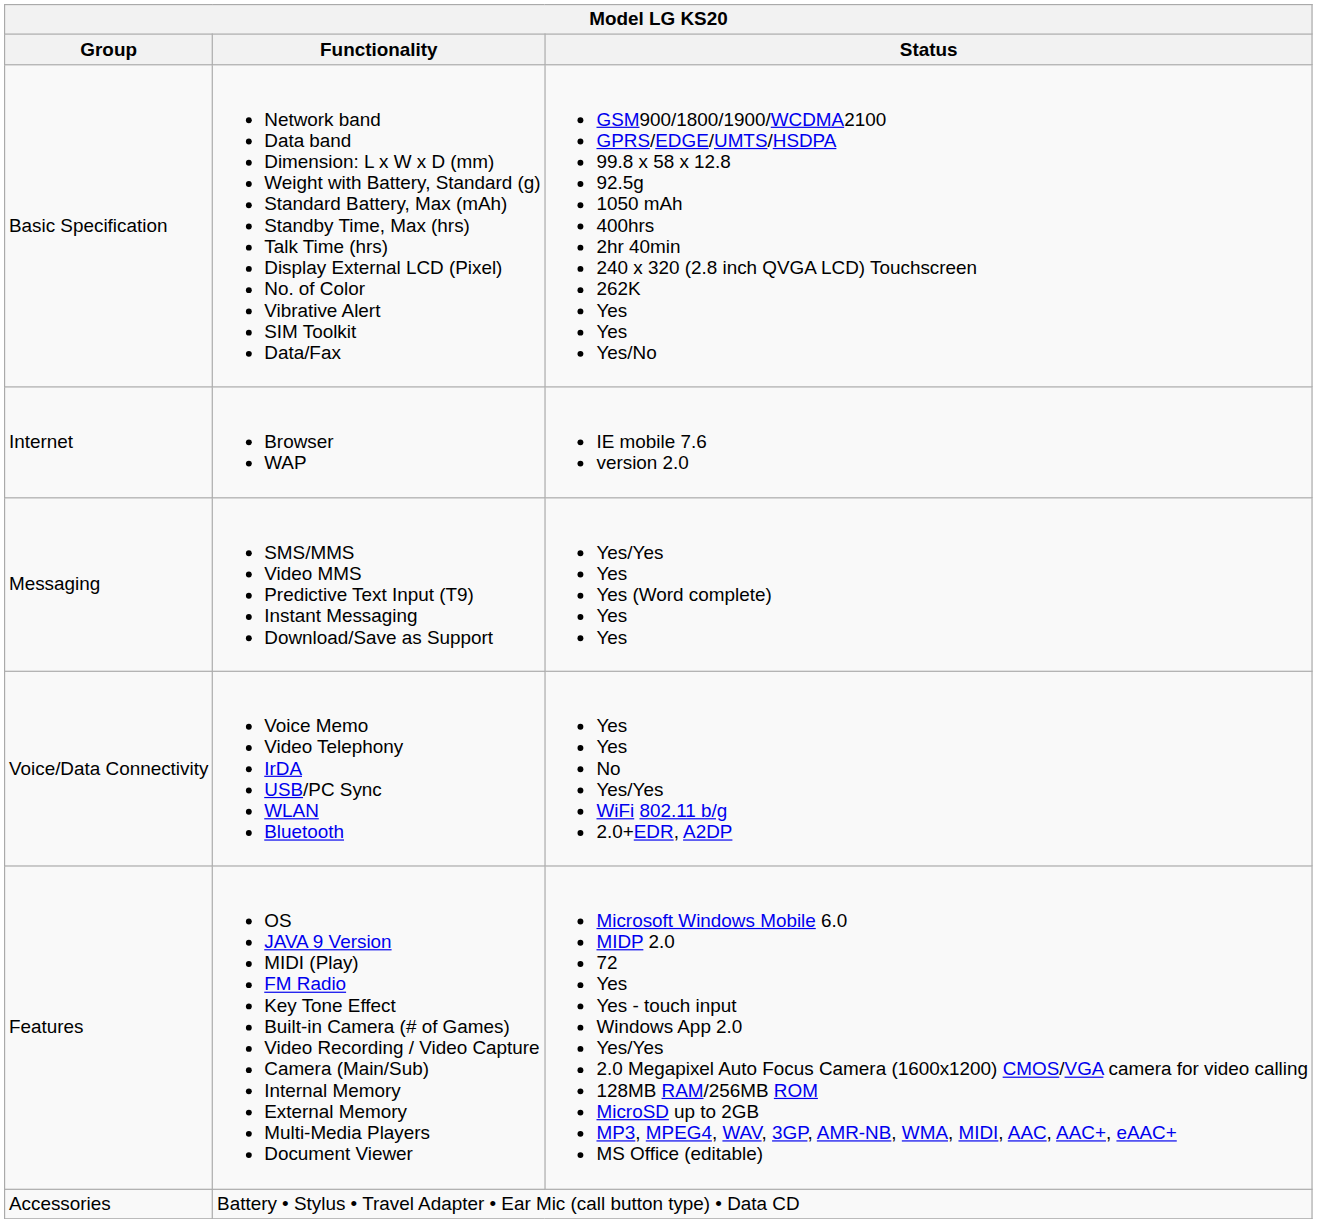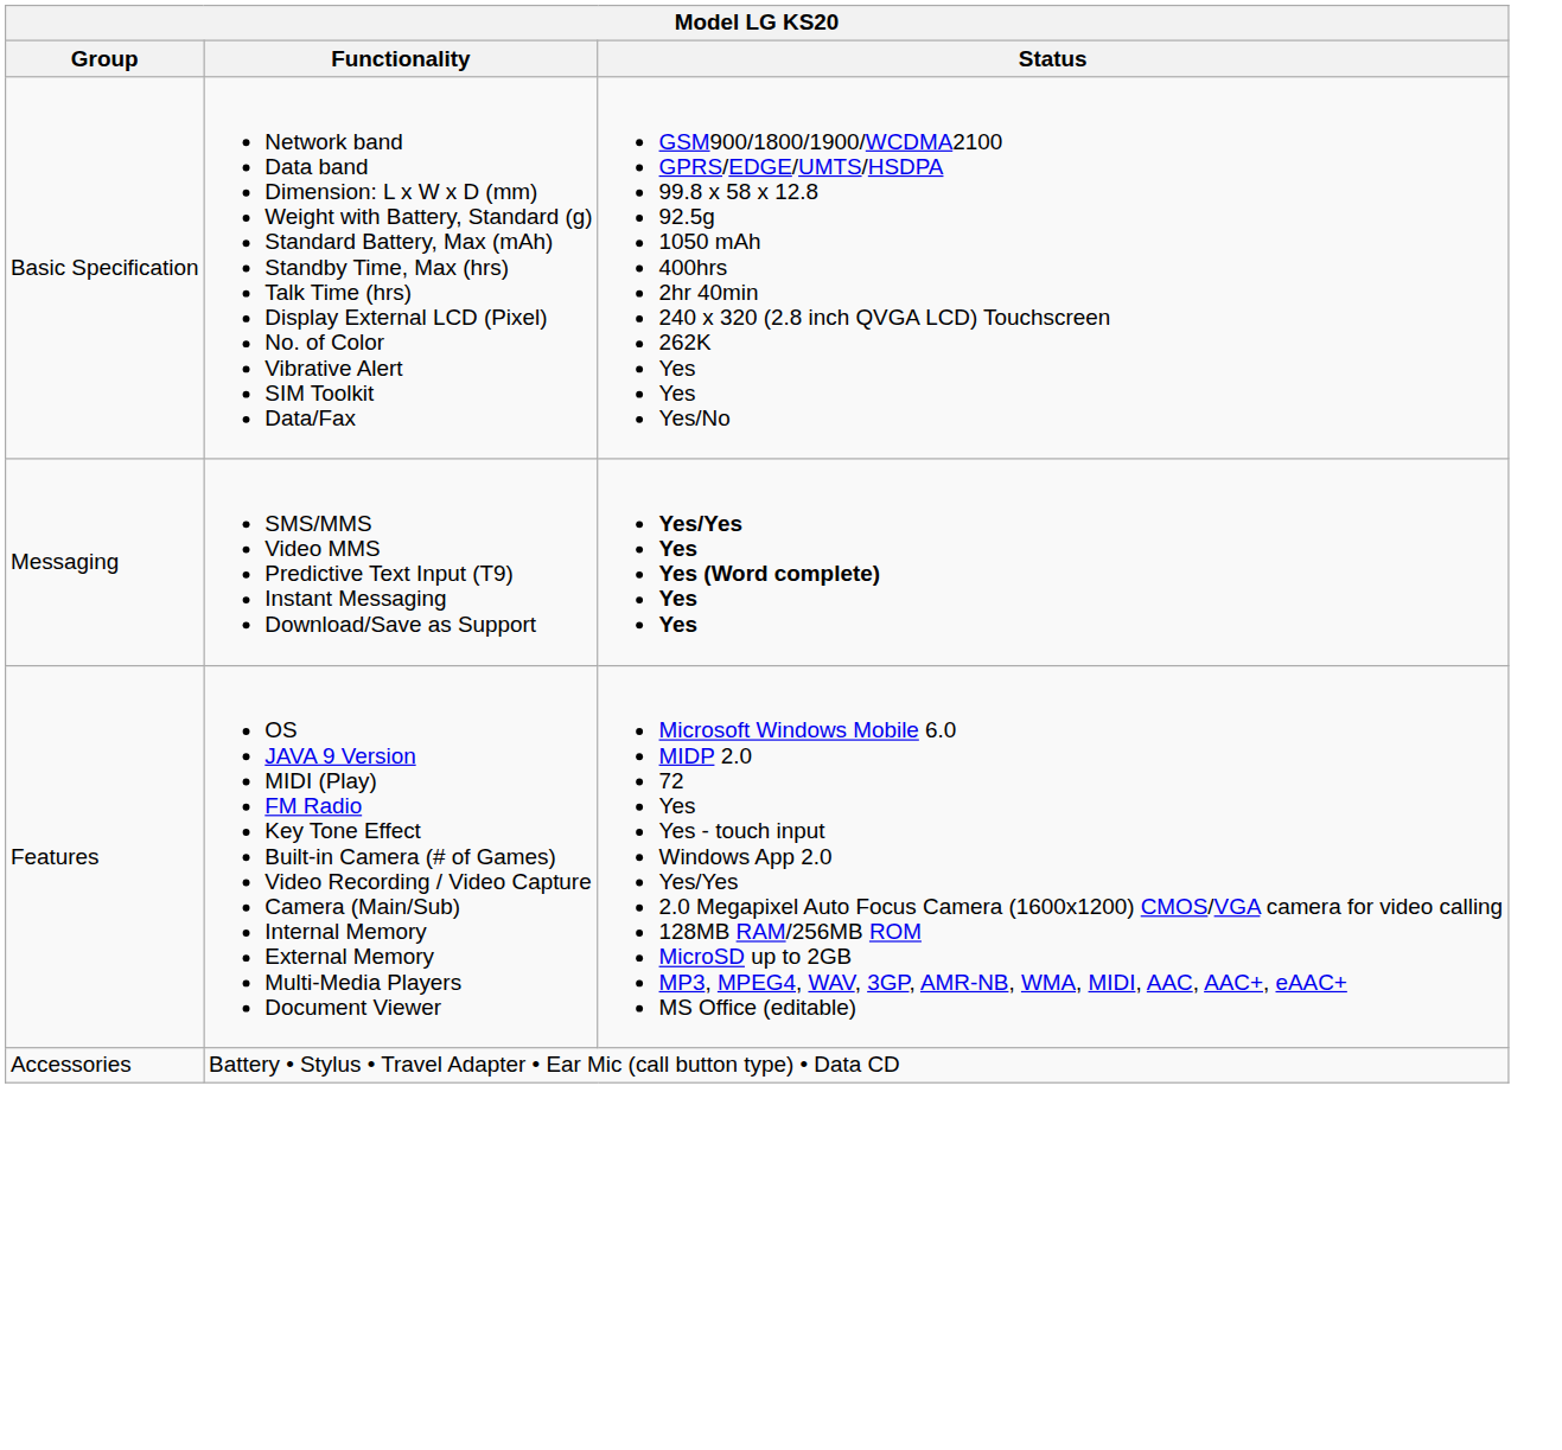- row: Internet | Browser WAP | IE mobile 7.6 version 2.0
Messaging | Status: normal -> bold
- row: Voice/Data Connectivity | Voice Memo Video Telephony IrDA USB/PC Sync WLAN Bluetooth | Yes Yes No Yes/Yes WiFi 802.11 b/g 2.0+EDR, A2DP
